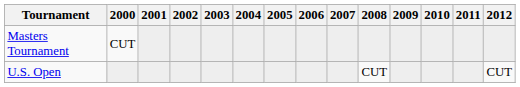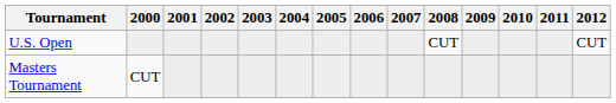rows swapped: Masters Tournament <-> U.S. Open
